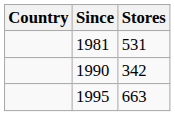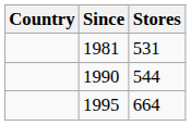1990 | Stores: 342 -> 544
1995 | Stores: 663 -> 664
